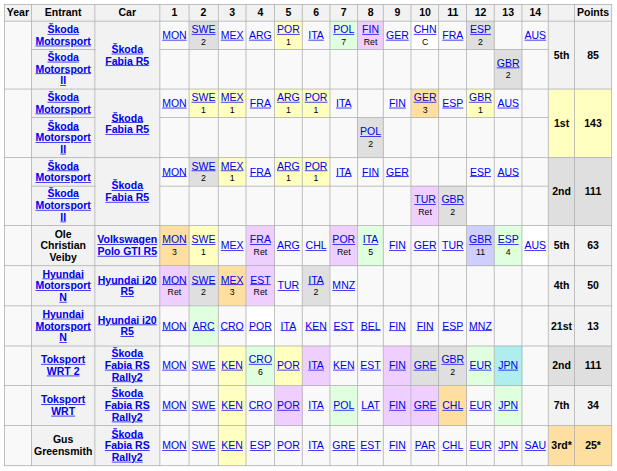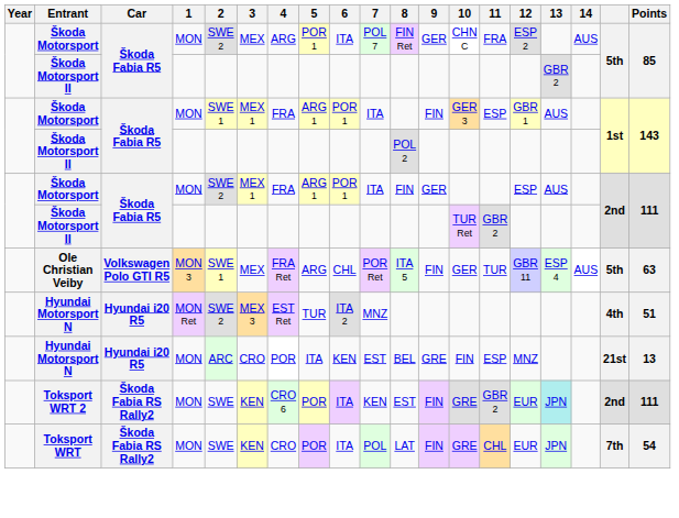Hyundai Motorsport N / MON Ret | Points: 50 -> 51
Hyundai Motorsport N / MON | 9: FIN -> GRE
Toksport WRT | Points: 34 -> 54
- row: Gus Greensmith | Škoda Fabia RS Rally2 | MON | SWE | KEN | ESP | POR | ITA | GRE | EST | FIN | PAR | CHL | EUR | JPN | SAU | 3rd* | 25*
